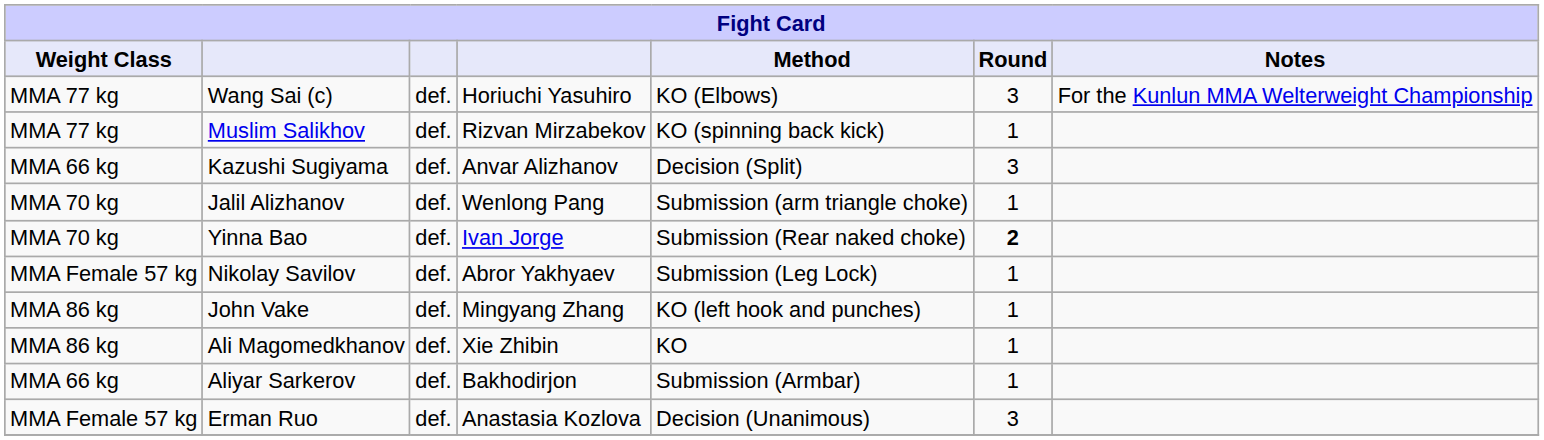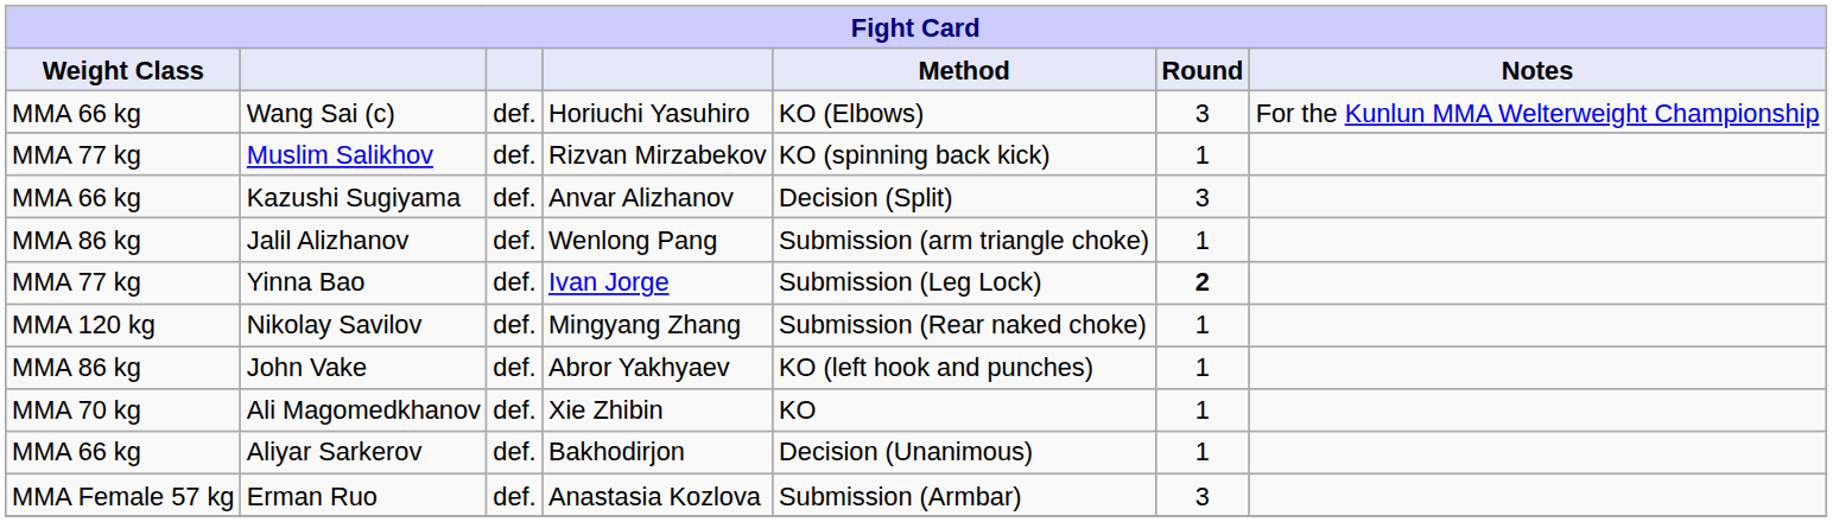Wang Sai (c) | Weight Class: MMA 77 kg -> MMA 66 kg
Jalil Alizhanov | Weight Class: MMA 70 kg -> MMA 86 kg
Yinna Bao | Weight Class: MMA 70 kg -> MMA 77 kg
Yinna Bao | Method: Submission (Rear naked choke) -> Submission (Leg Lock)
Nikolay Savilov | Weight Class: MMA Female 57 kg -> MMA 120 kg
Nikolay Savilov | column 4: Abror Yakhyaev -> Mingyang Zhang
Nikolay Savilov | Method: Submission (Leg Lock) -> Submission (Rear naked choke)
John Vake | column 4: Mingyang Zhang -> Abror Yakhyaev
Ali Magomedkhanov | Weight Class: MMA 86 kg -> MMA 70 kg
Aliyar Sarkerov | Method: Submission (Armbar) -> Decision (Unanimous)
Erman Ruo | Method: Decision (Unanimous) -> Submission (Armbar)
